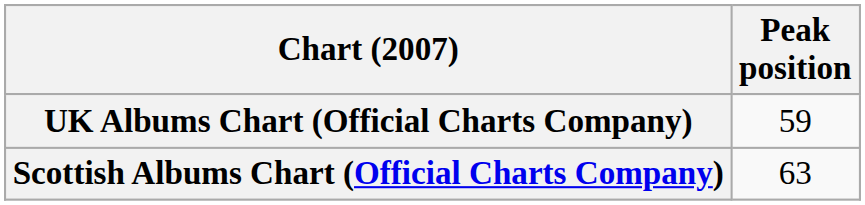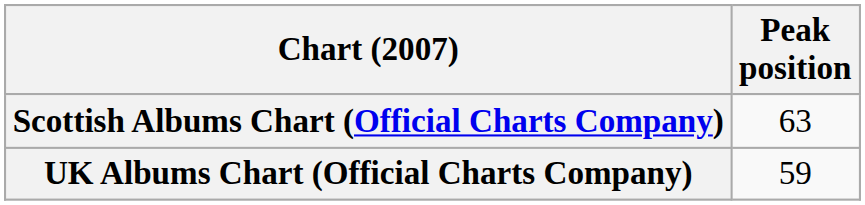rows swapped: Scottish Albums Chart (Official Charts Company) <-> UK Albums Chart (Official Charts Company)
